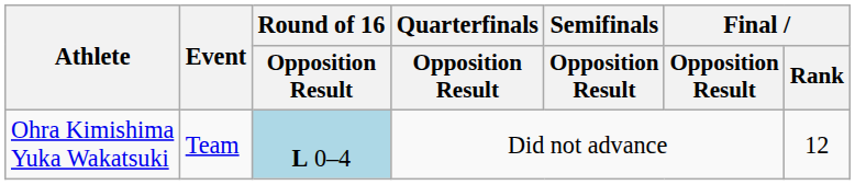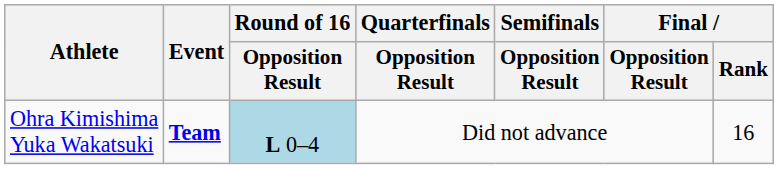Ohra Kimishima Yuka Wakatsuki | Event: normal -> bold
Ohra Kimishima Yuka Wakatsuki | Final / Rank: 12 -> 16
